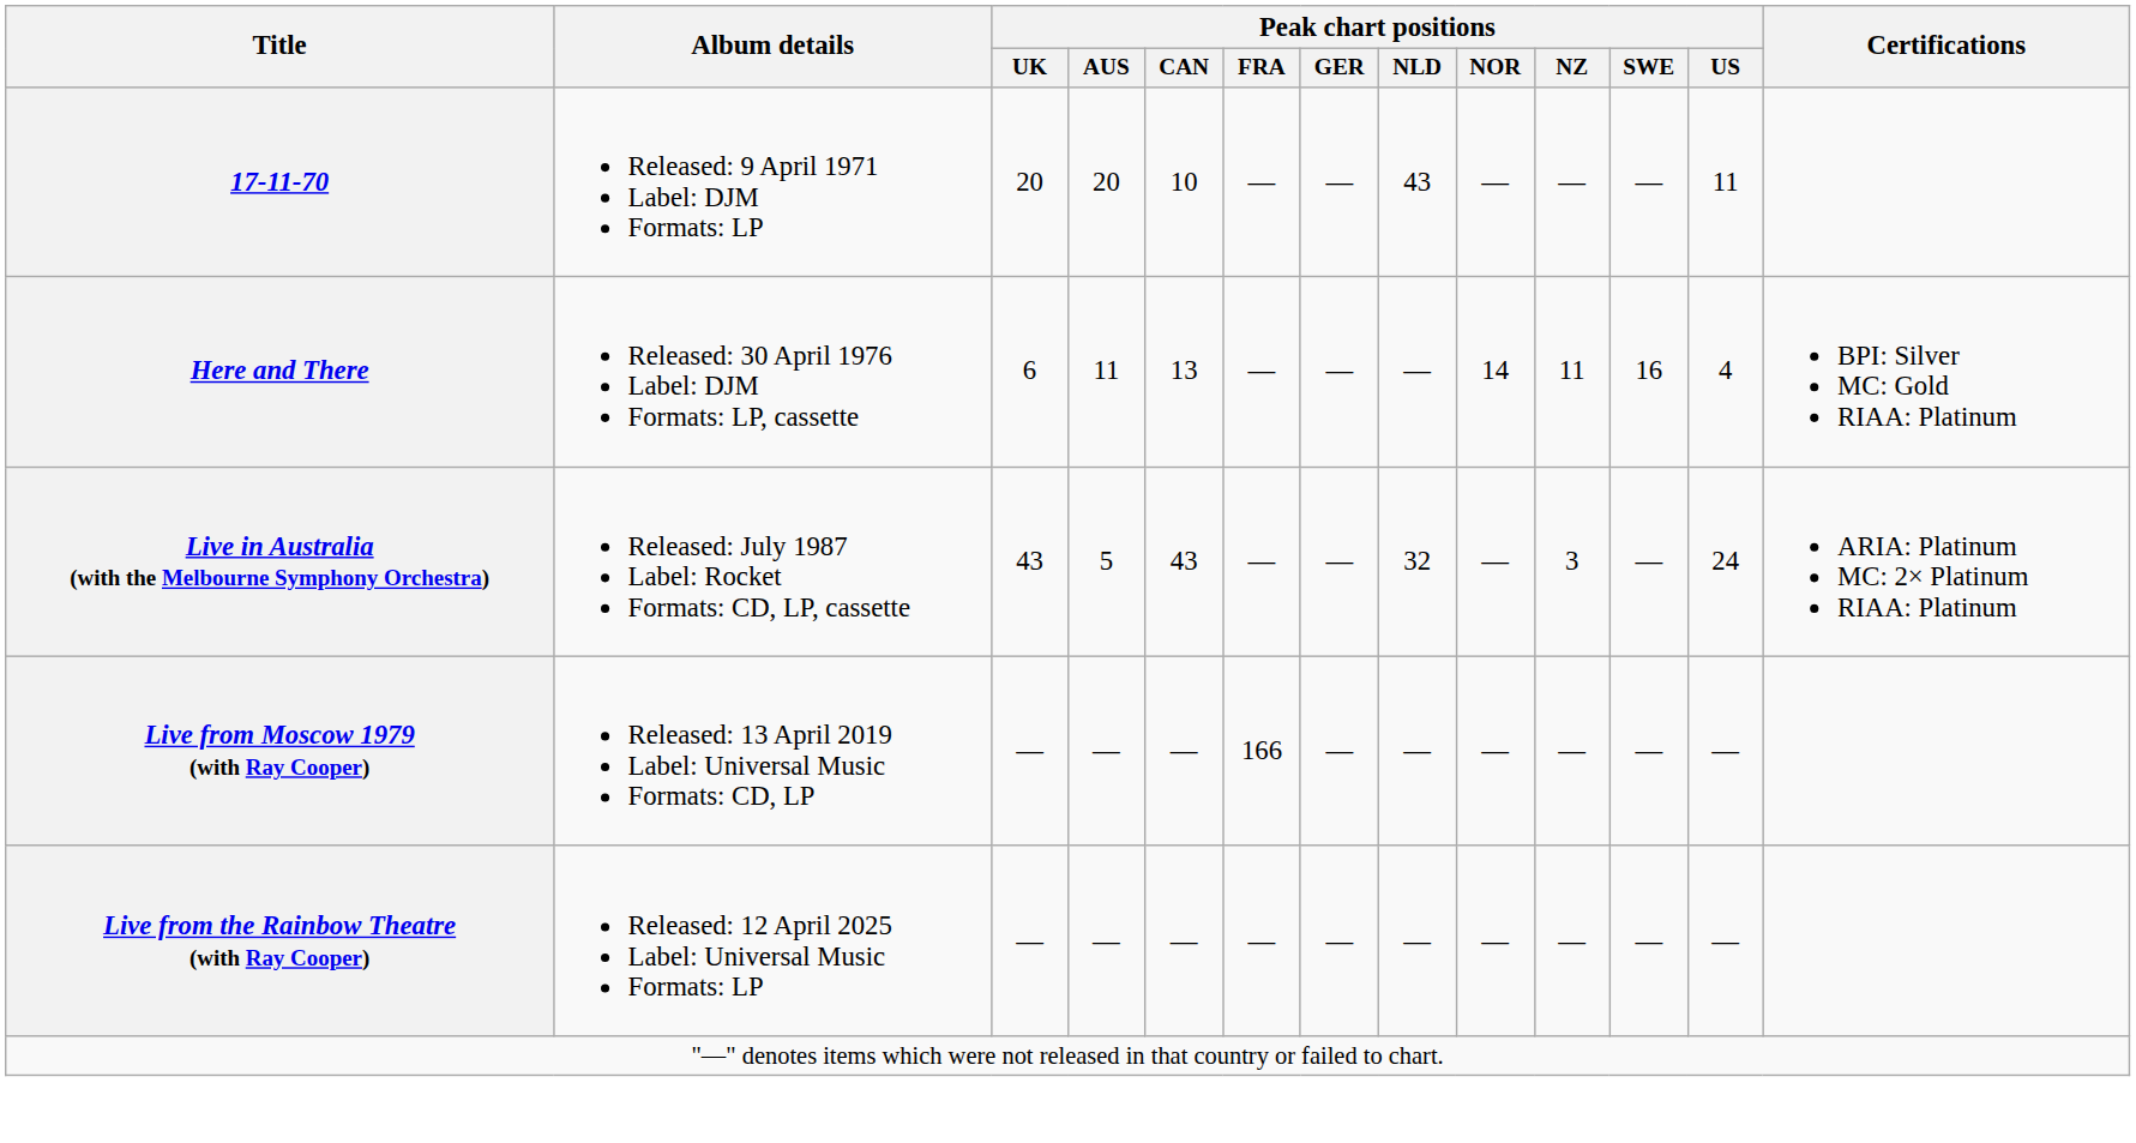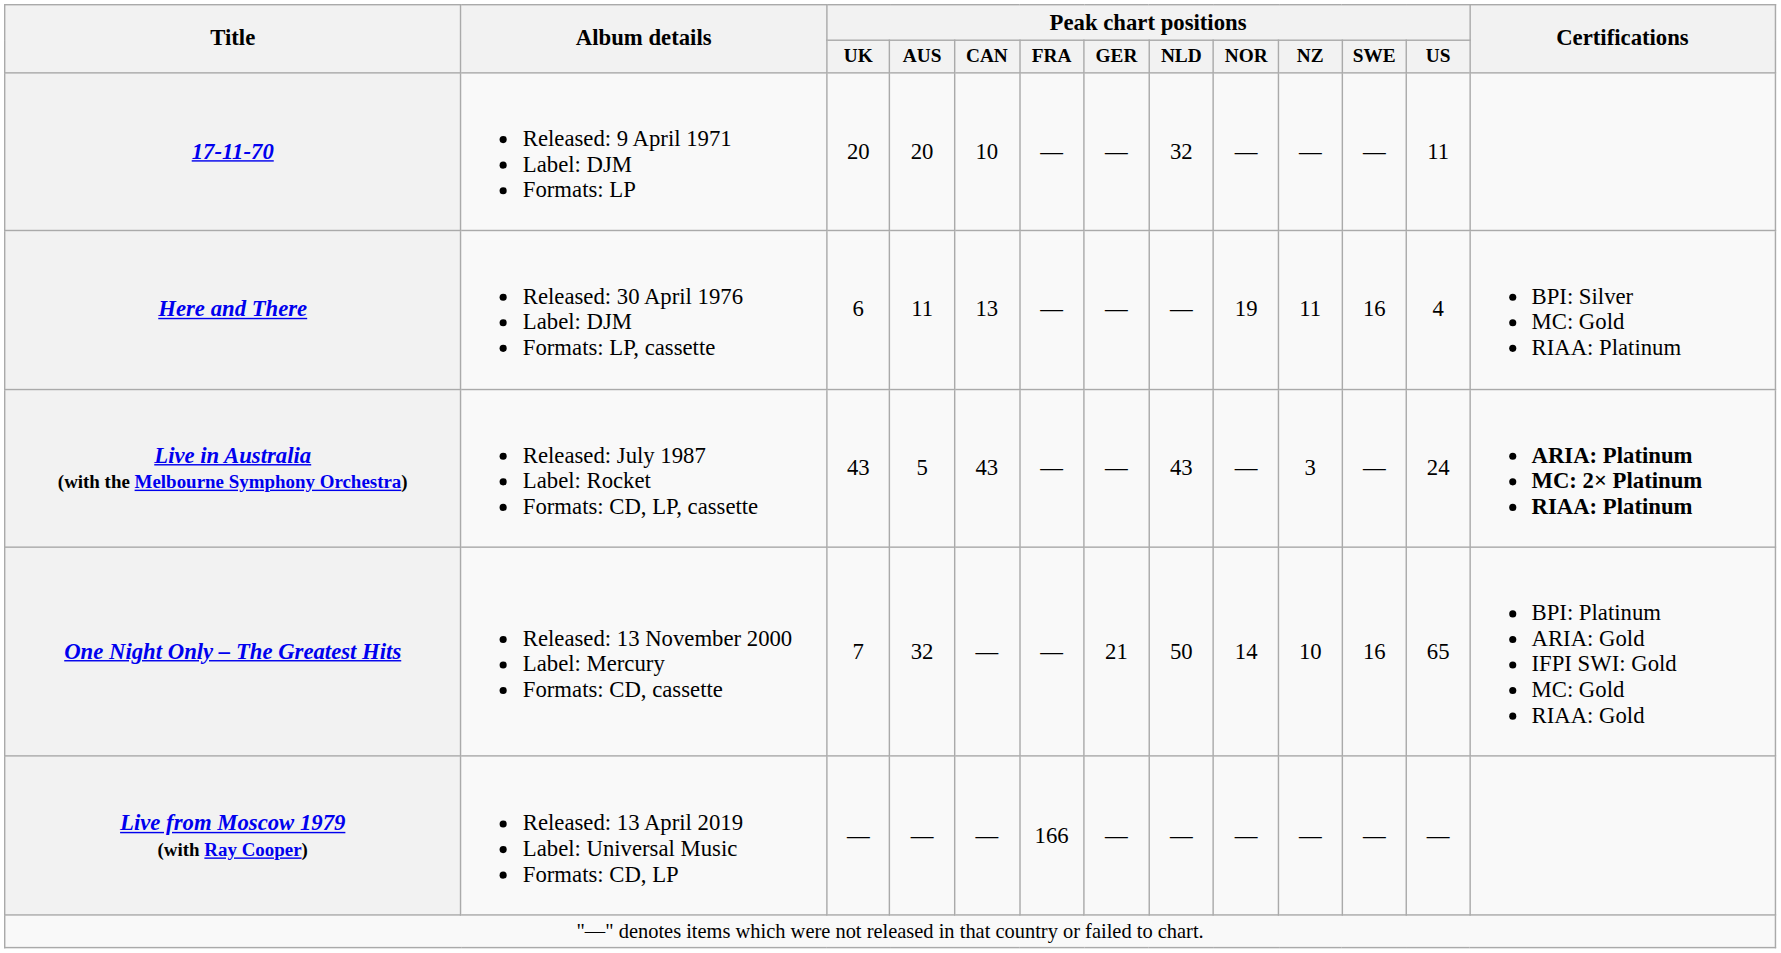17-11-70 | Peak chart positions / NLD: 43 -> 32
Here and There | Peak chart positions / NOR: 14 -> 19
Live in Australia (with the Melbourne Symphony Orchestra) | Peak chart positions / NLD: 32 -> 43
Live in Australia (with the Melbourne Symphony Orchestra) | Certifications: normal -> bold
+ row: One Night Only – The Greatest Hits | Released: 13 November 2000 Label: Mercury Formats: CD, cassette | 7 | 32 | — | — | 21 | 50 | 14 | 10 | 16 | 65 | BPI: Platinum ARIA: Gold IFPI SWI: Gold MC: Gold RIAA: Gold
- row: Live from the Rainbow Theatre (with Ray Cooper) | Released: 12 April 2025 Label: Universal Music Formats: LP | — | — | — | — | — | — | — | — | — | —
